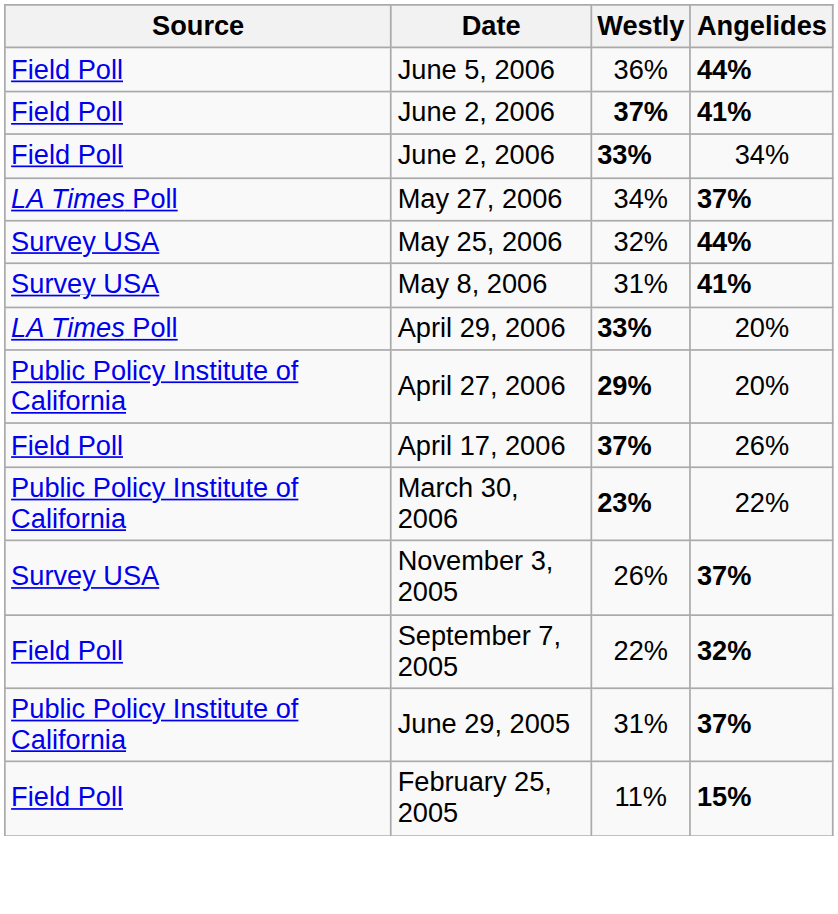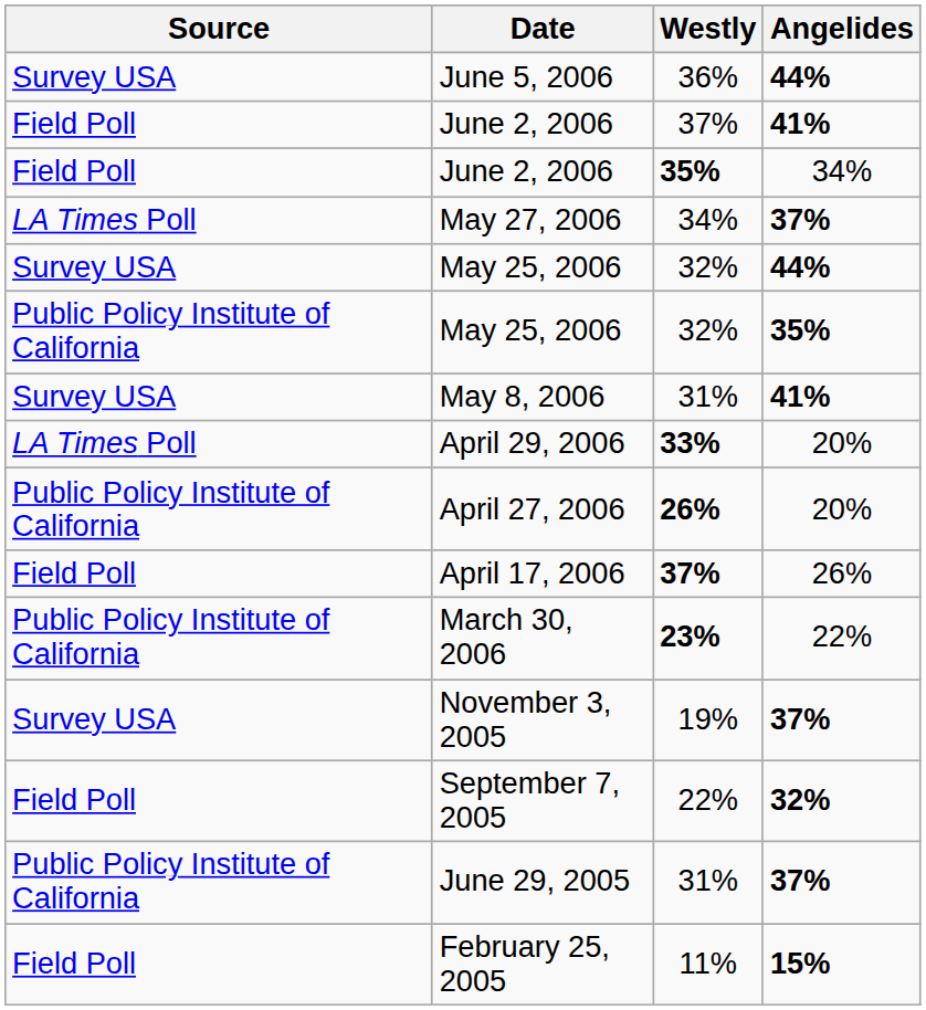June 5, 2006 | Source: Field Poll -> Survey USA
June 2, 2006 / 41% | Westly: bold -> normal
June 2, 2006 / 34% | Westly: 33% -> 35%
+ row: Public Policy Institute of California | May 25, 2006 | 32% | 35%
April 27, 2006 | Westly: 29% -> 26%
November 3, 2005 | Westly: 26% -> 19%
